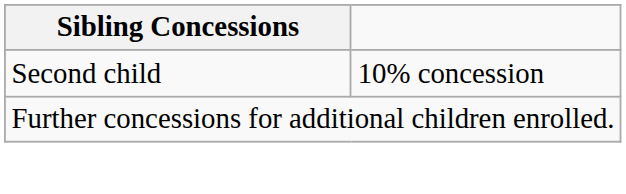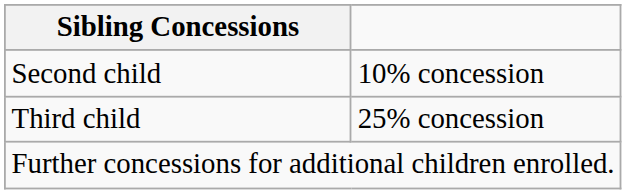+ row: Third child | 25% concession
